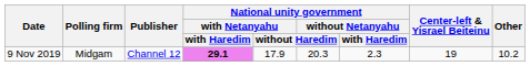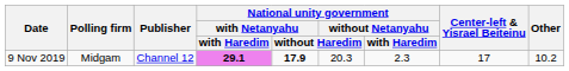9 Nov 2019 | National unity government / with Netanyahu / without Haredim: normal -> bold
9 Nov 2019 | Center-left & Yisrael Beiteinu: 19 -> 17
